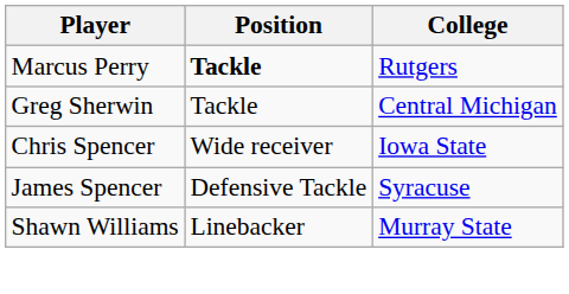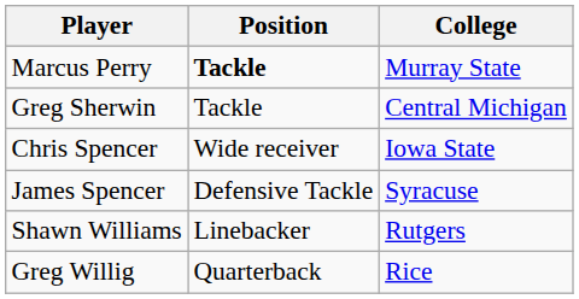Marcus Perry | College: Rutgers -> Murray State
Shawn Williams | College: Murray State -> Rutgers
+ row: Greg Willig | Quarterback | Rice
